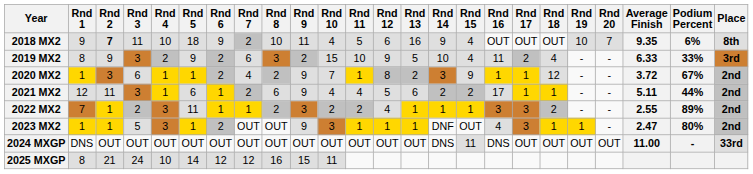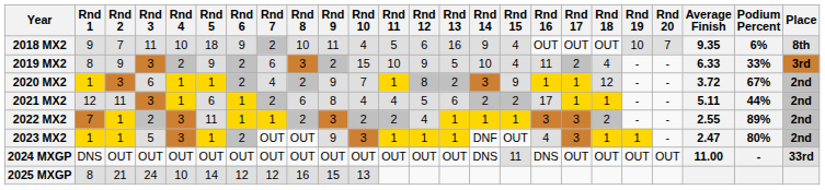2018 MX2 | Rnd 2: bold -> normal
2021 MX2 | Rnd 9: 9 -> 8
2025 MXGP | Rnd 10: 11 -> 13
